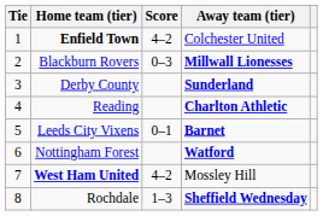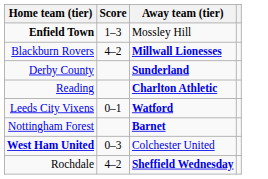- column: Tie | 1 | 2 | 3 | 4 | 5 | 6 | 7 | 8
Enfield Town | Score: 4–2 -> 1–3
Enfield Town | Away team (tier): Colchester United -> Mossley Hill
Blackburn Rovers | Score: 0–3 -> 4–2
Leeds City Vixens | Away team (tier): Barnet -> Watford
Nottingham Forest | Away team (tier): Watford -> Barnet
West Ham United | Score: 4–2 -> 0–3
West Ham United | Away team (tier): Mossley Hill -> Colchester United
Rochdale | Score: 1–3 -> 4–2
